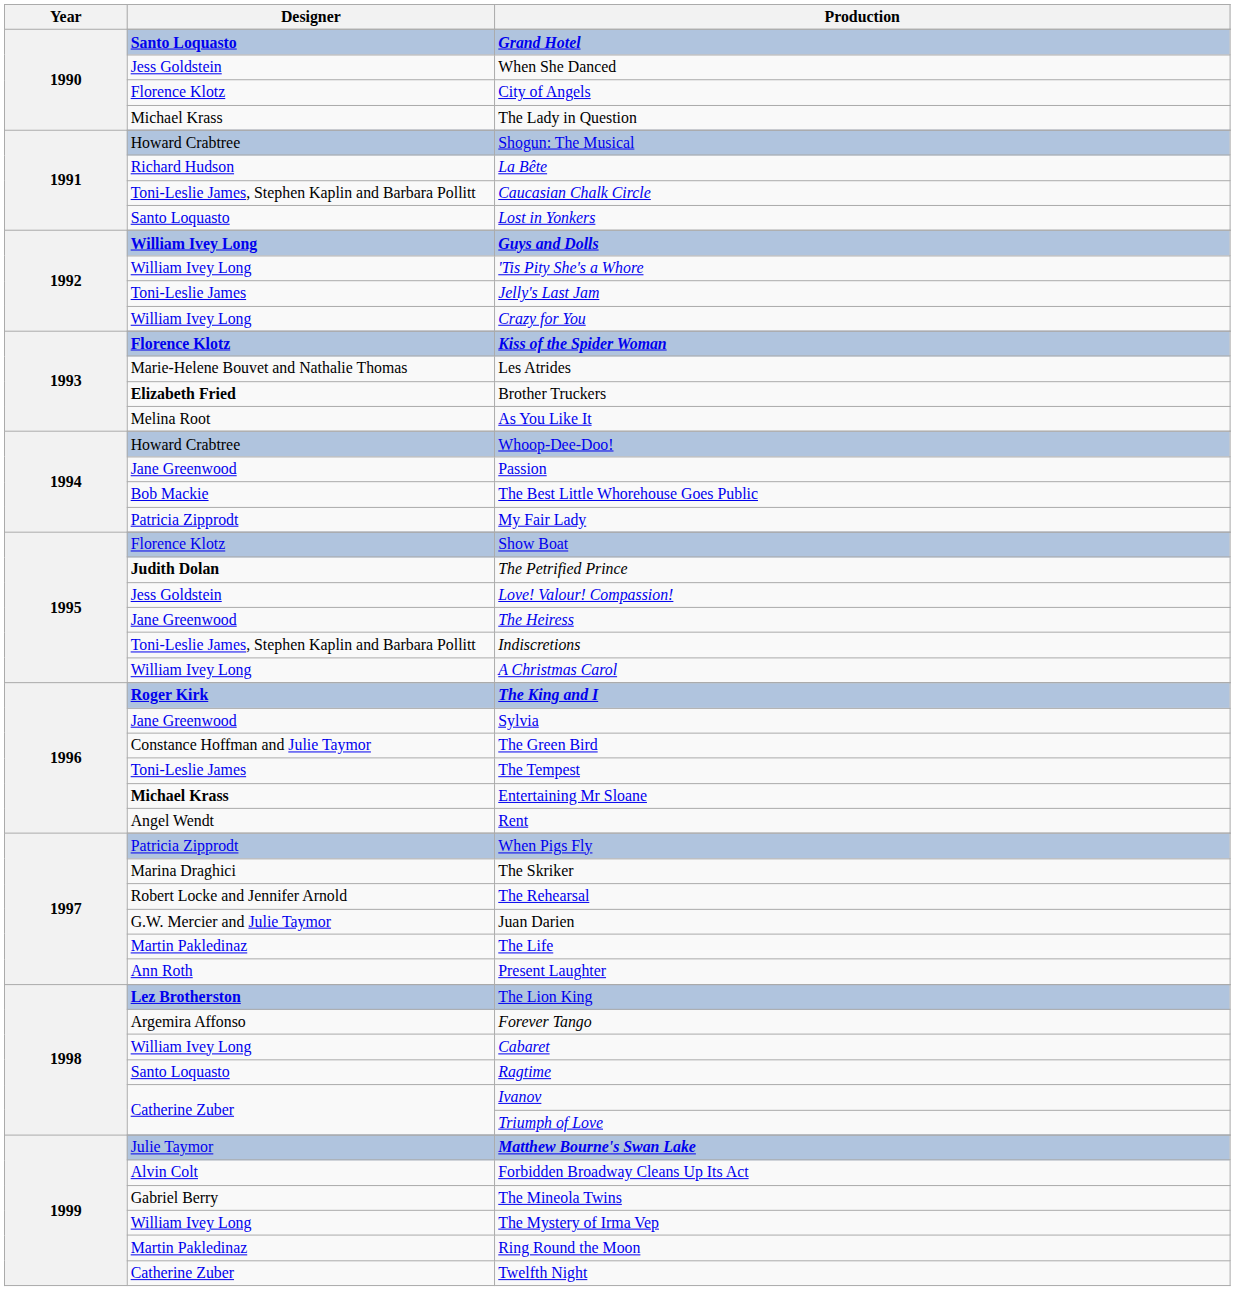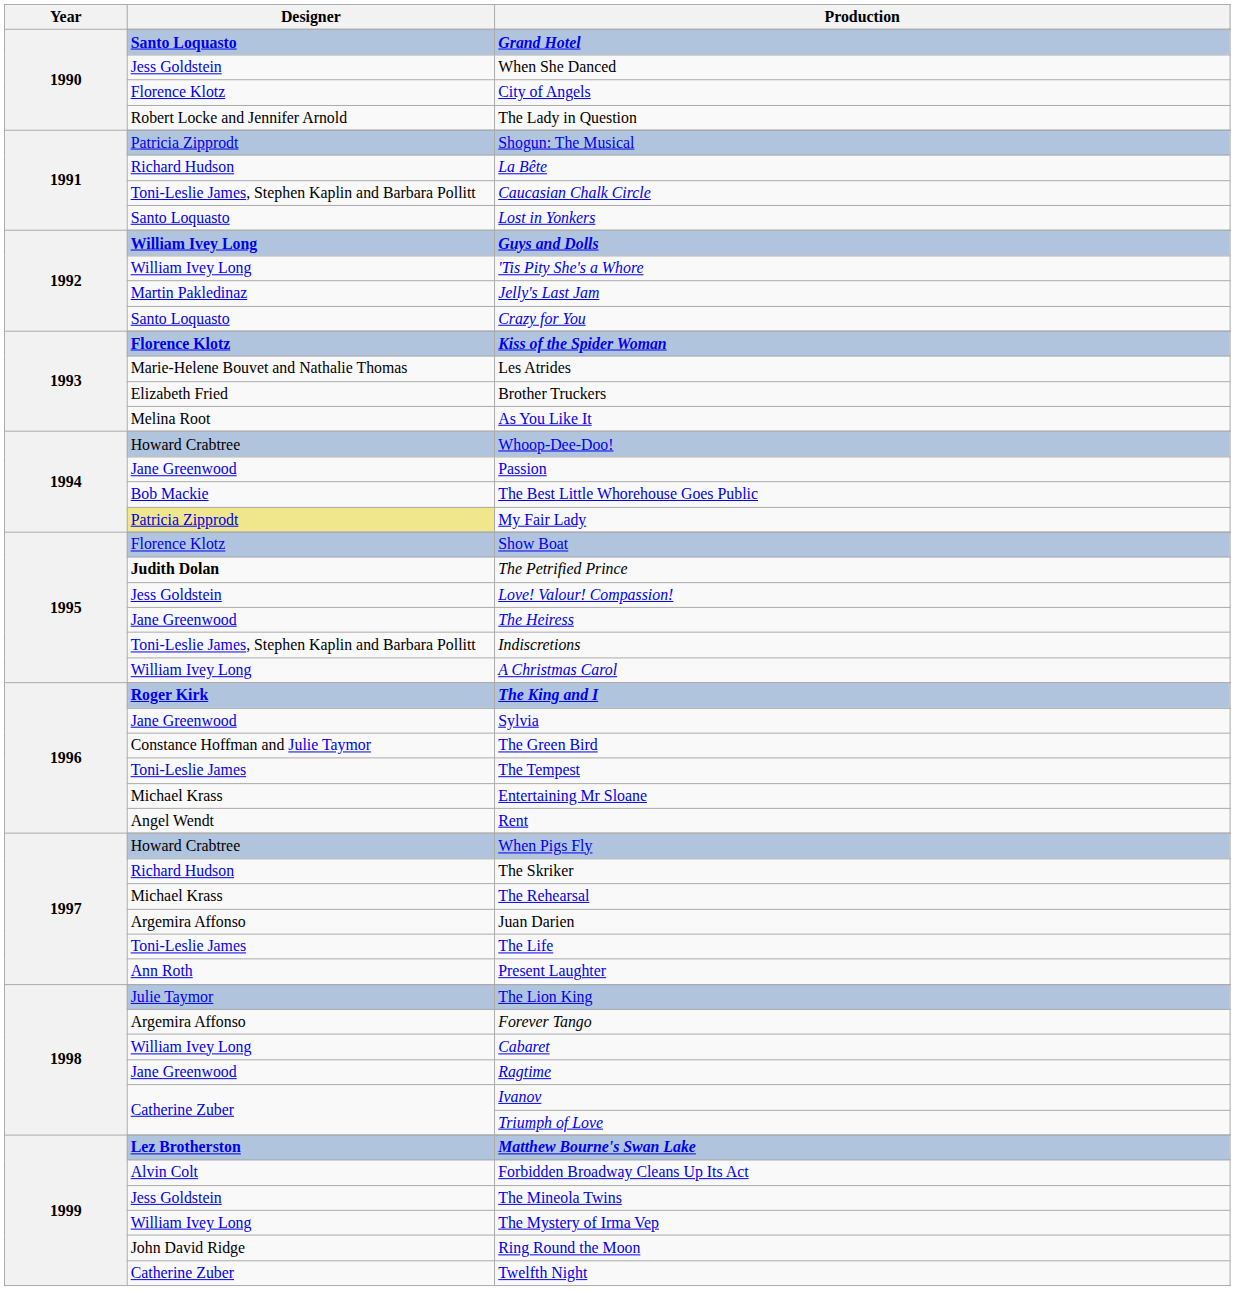The Lady in Question | Designer: Michael Krass -> Robert Locke and Jennifer Arnold
Shogun: The Musical | Designer: Howard Crabtree -> Patricia Zipprodt
Jelly's Last Jam | Designer: Toni-Leslie James -> Martin Pakledinaz
Crazy for You | Designer: William Ivey Long -> Santo Loquasto
Brother Truckers | Designer: bold -> normal
My Fair Lady | Designer: no background -> khaki background
Entertaining Mr Sloane | Designer: bold -> normal
When Pigs Fly | Designer: Patricia Zipprodt -> Howard Crabtree
The Skriker | Designer: Marina Draghici -> Richard Hudson
The Rehearsal | Designer: Robert Locke and Jennifer Arnold -> Michael Krass
Juan Darien | Designer: G.W. Mercier and Julie Taymor -> Argemira Affonso
The Life | Designer: Martin Pakledinaz -> Toni-Leslie James
The Lion King | Designer: Lez Brotherston -> Julie Taymor
Ragtime | Designer: Santo Loquasto -> Jane Greenwood
Matthew Bourne's Swan Lake | Designer: Julie Taymor -> Lez Brotherston
The Mineola Twins | Designer: Gabriel Berry -> Jess Goldstein
Ring Round the Moon | Designer: Martin Pakledinaz -> John David Ridge
